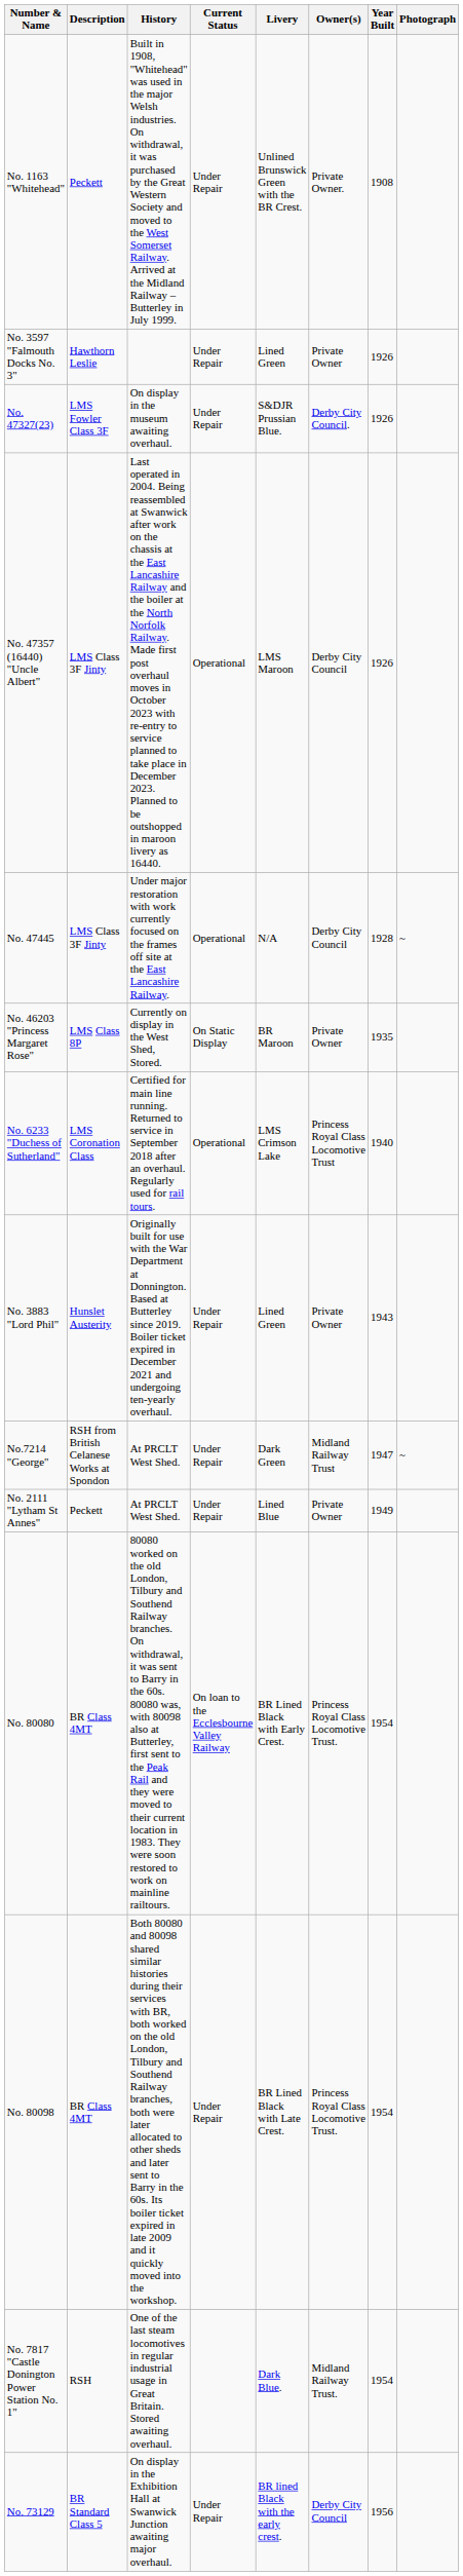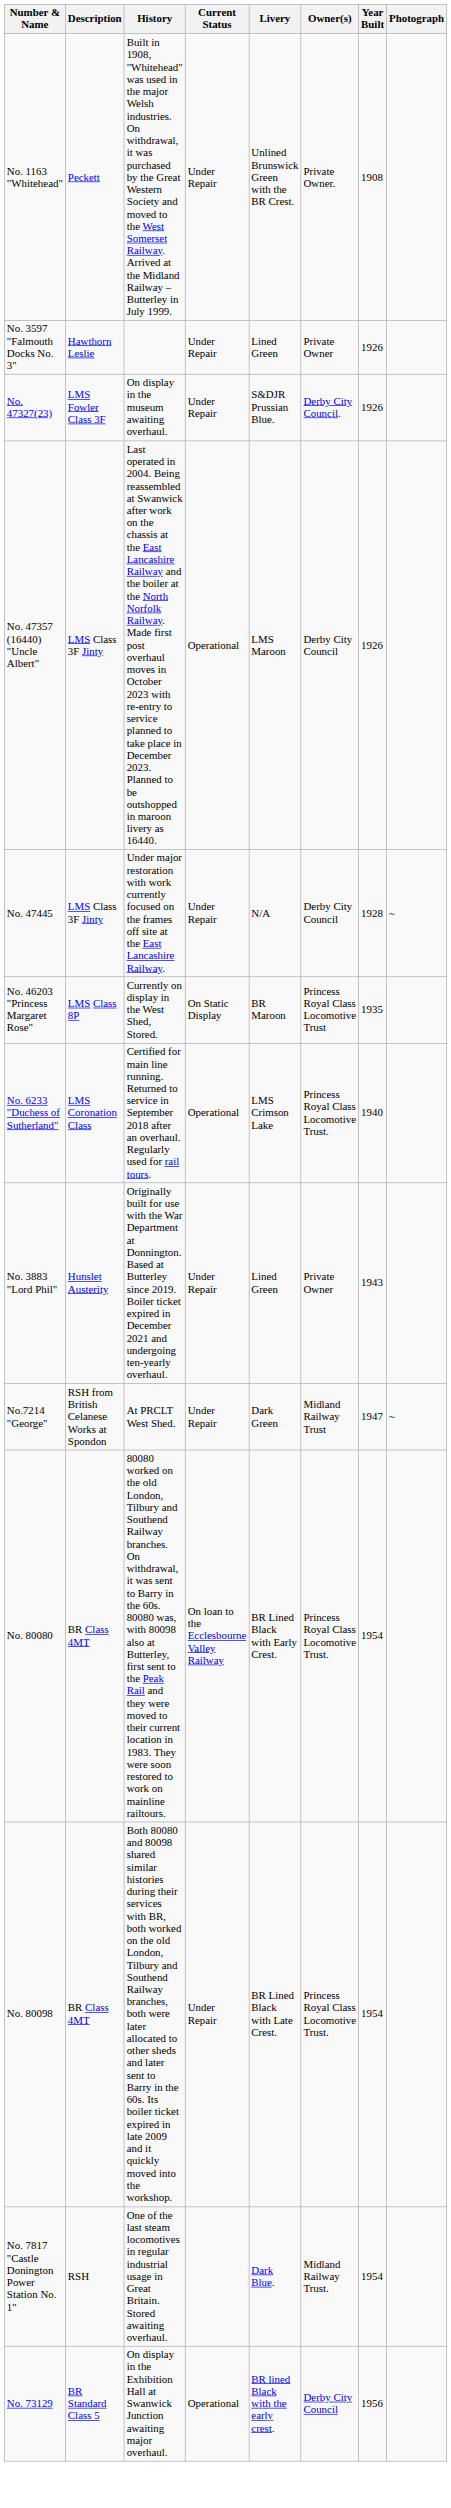No. 47445 | Current Status: Operational -> Under Repair
No. 46203 "Princess Margaret Rose" | Owner(s): Private Owner -> Princess Royal Class Locomotive Trust
No. 6233 "Duchess of Sutherland" | Owner(s): Princess Royal Class Locomotive Trust -> Princess Royal Class Locomotive Trust.
- row: No. 2111 "Lytham St Annes" | Peckett | At PRCLT West Shed. | Under Repair | Lined Blue | Private Owner | 1949
No. 73129 | Current Status: Under Repair -> Operational
